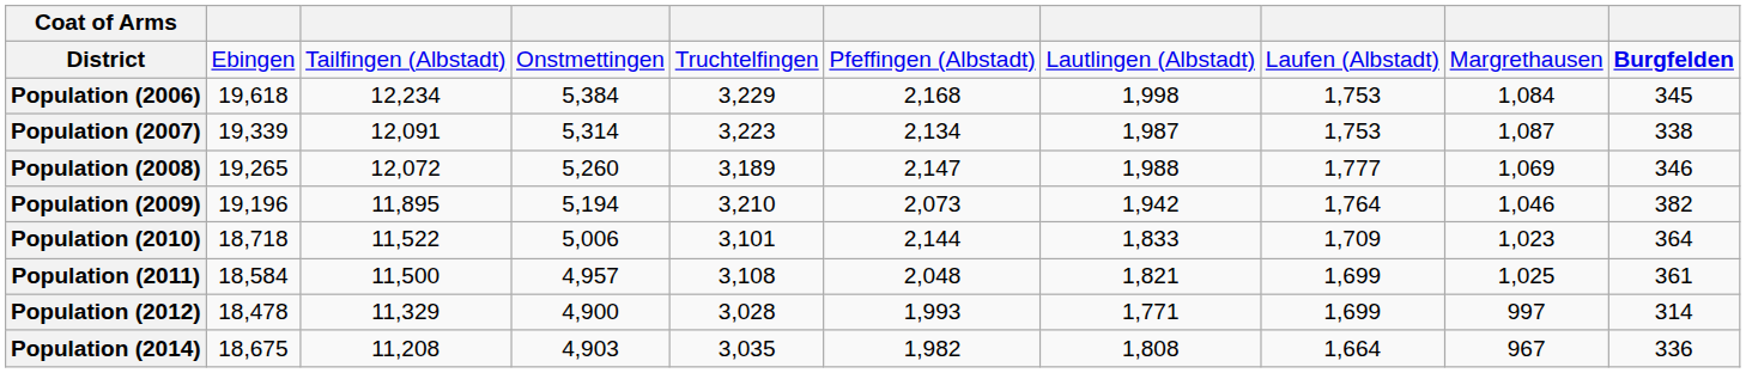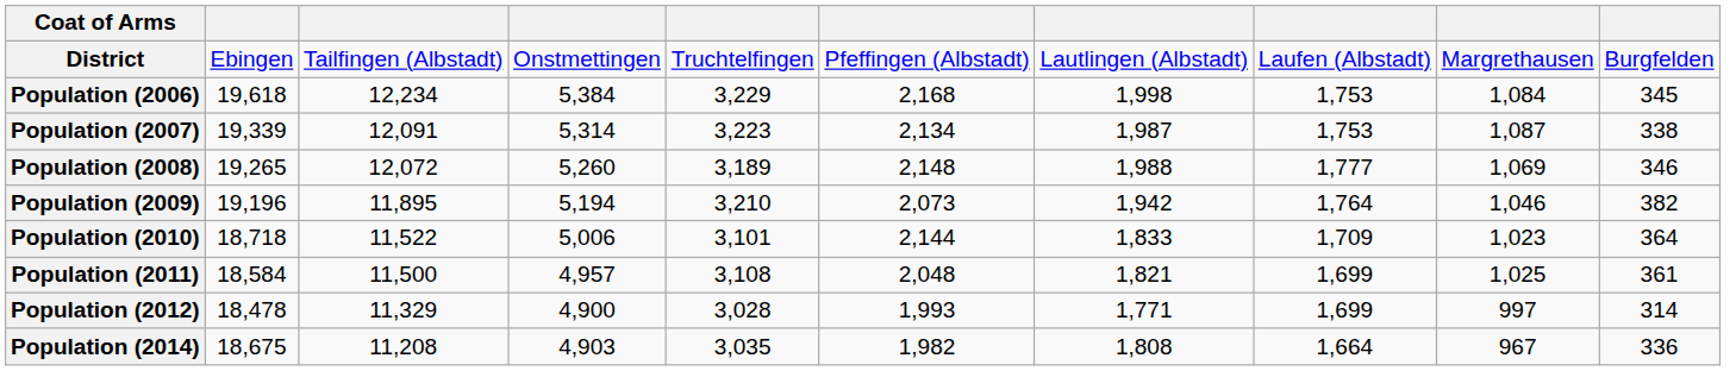District | column 10: bold -> normal
Population (2008) | column 6: 2,147 -> 2,148
